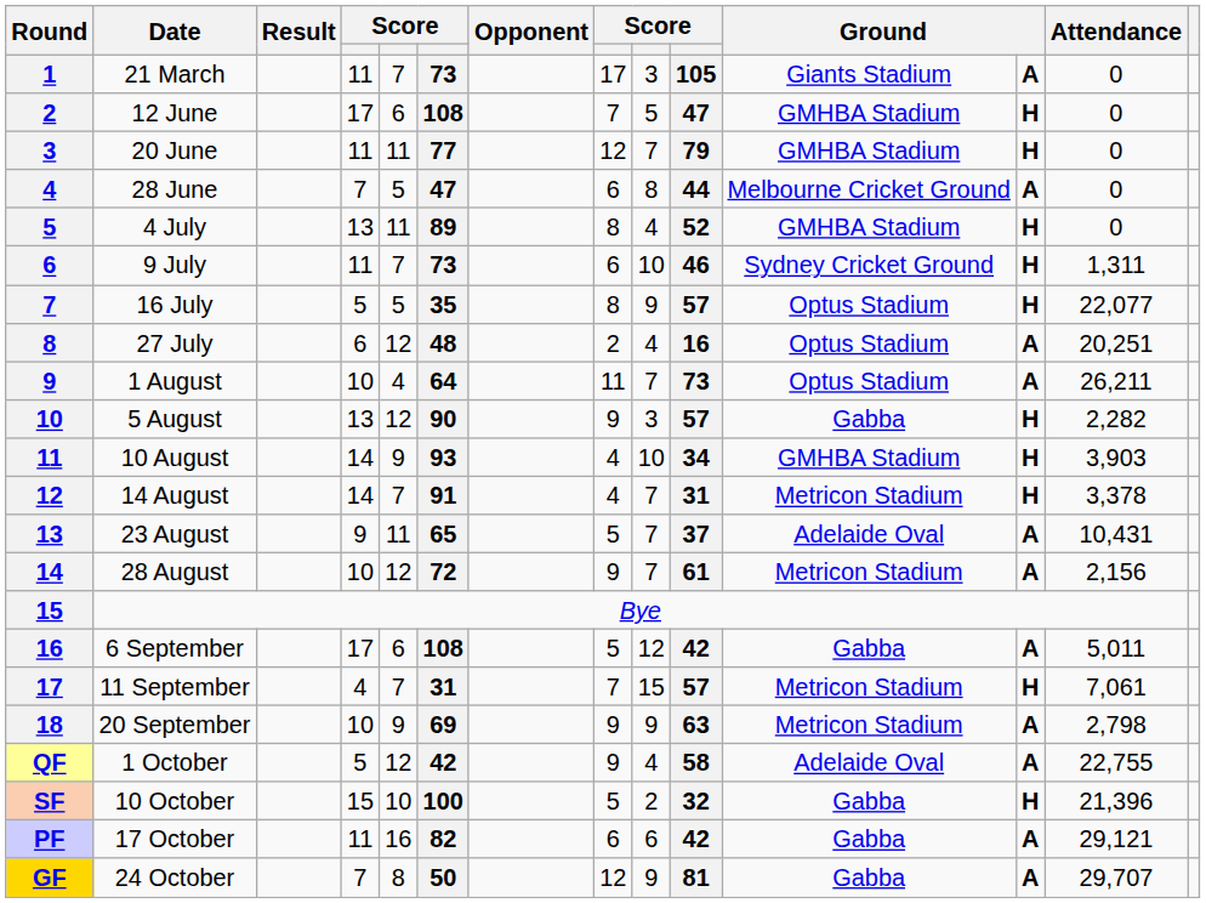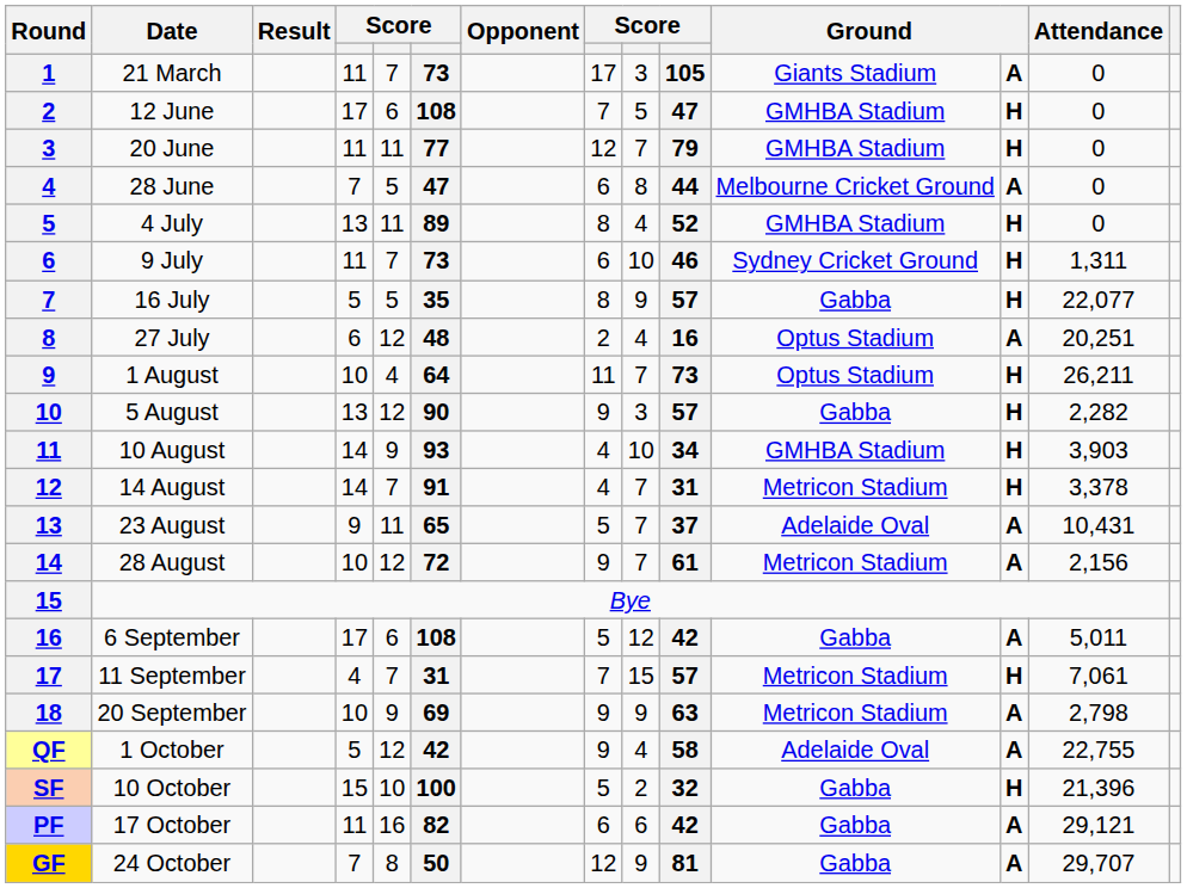16 July | column 11: Optus Stadium -> Gabba
1 August | column 12: A -> H
